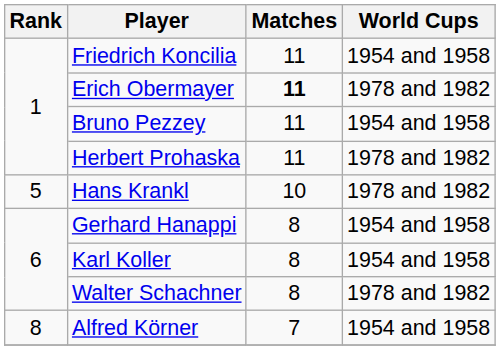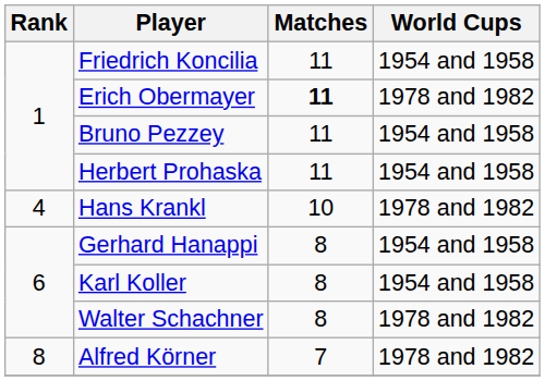Herbert Prohaska | World Cups: 1978 and 1982 -> 1954 and 1958
Hans Krankl | Rank: 5 -> 4
Alfred Körner | World Cups: 1954 and 1958 -> 1978 and 1982
